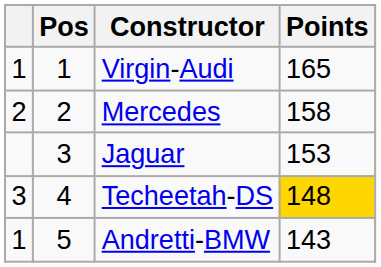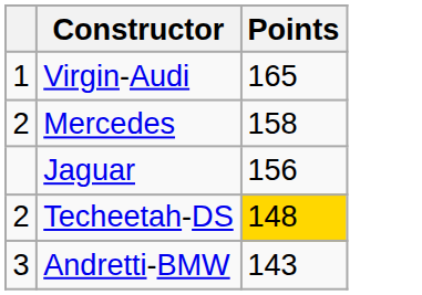- column: Pos | 1 | 2 | 3 | 4 | 5
Jaguar | Points: 153 -> 156
Techeetah-DS | column 1: 3 -> 2
Andretti-BMW | column 1: 1 -> 3
